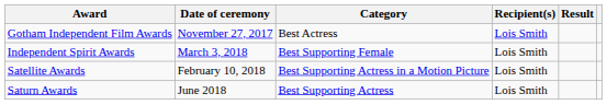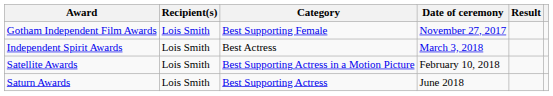columns swapped: Date of ceremony <-> Recipient(s)
Gotham Independent Film Awards | Category: Best Actress -> Best Supporting Female
Independent Spirit Awards | Category: Best Supporting Female -> Best Actress
